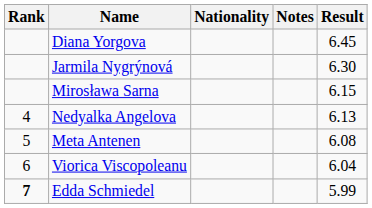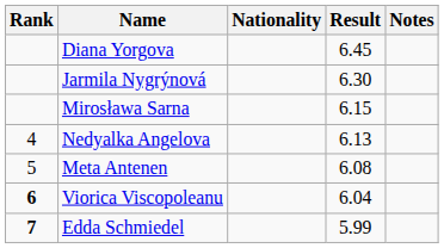columns swapped: Result <-> Notes
Viorica Viscopoleanu | Rank: normal -> bold
